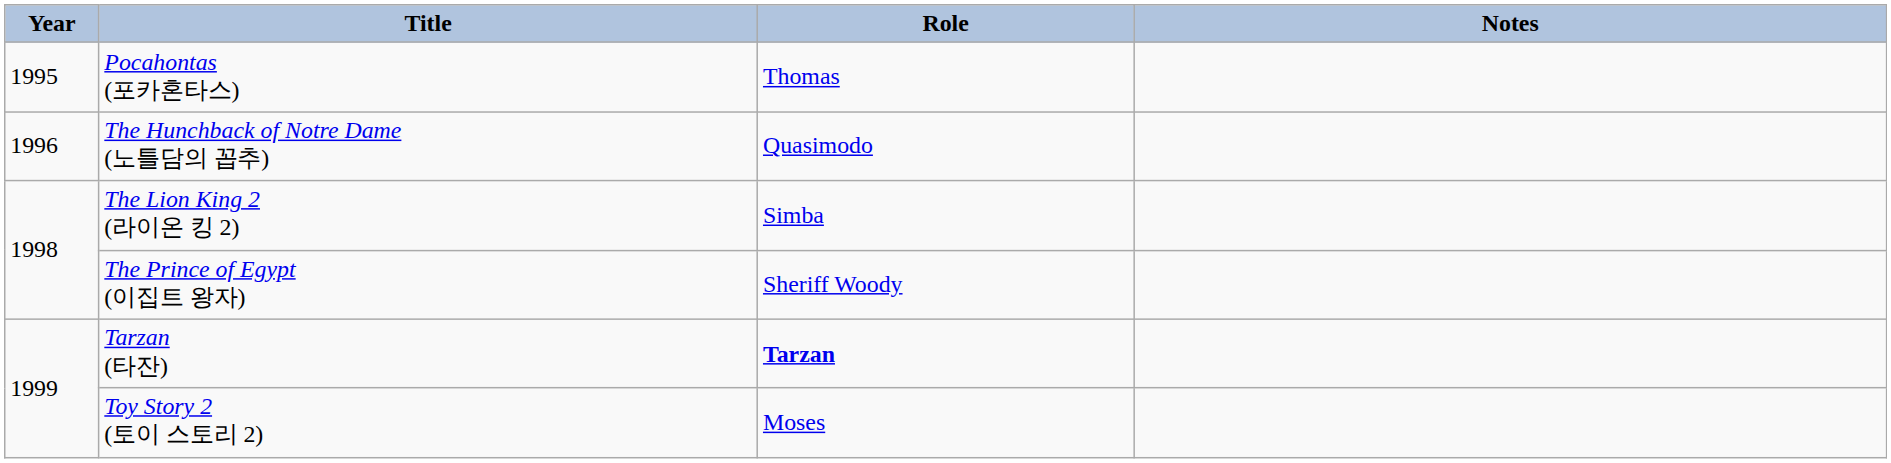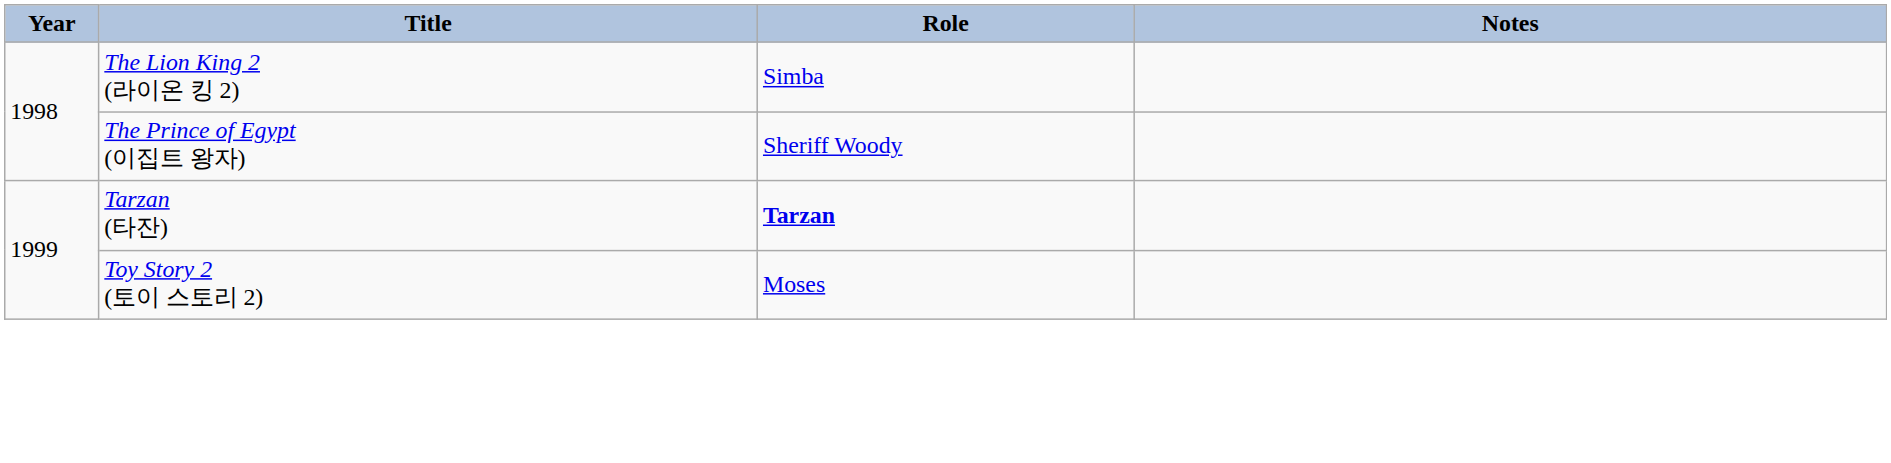- row: 1995 | Pocahontas (포카혼타스) | Thomas
- row: 1996 | The Hunchback of Notre Dame (노틀담의 꼽추) | Quasimodo
